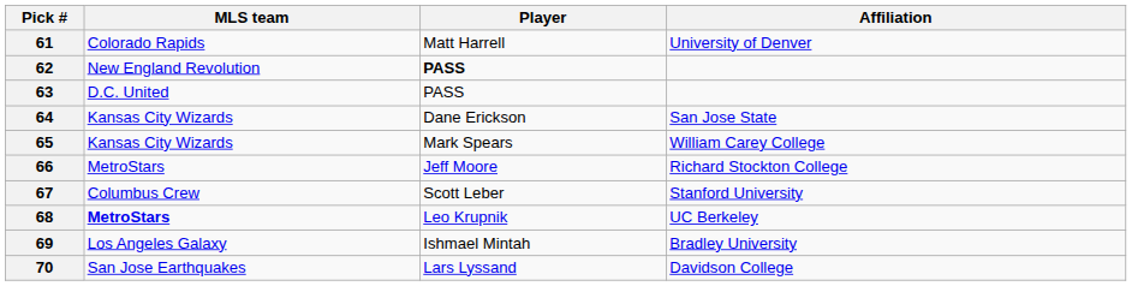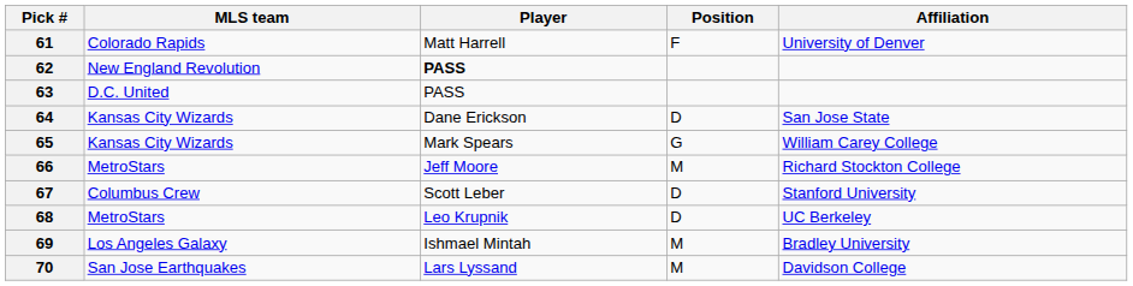+ column: Position | F | D | G | M | D | D | M | M
68 | MLS team: bold -> normal
